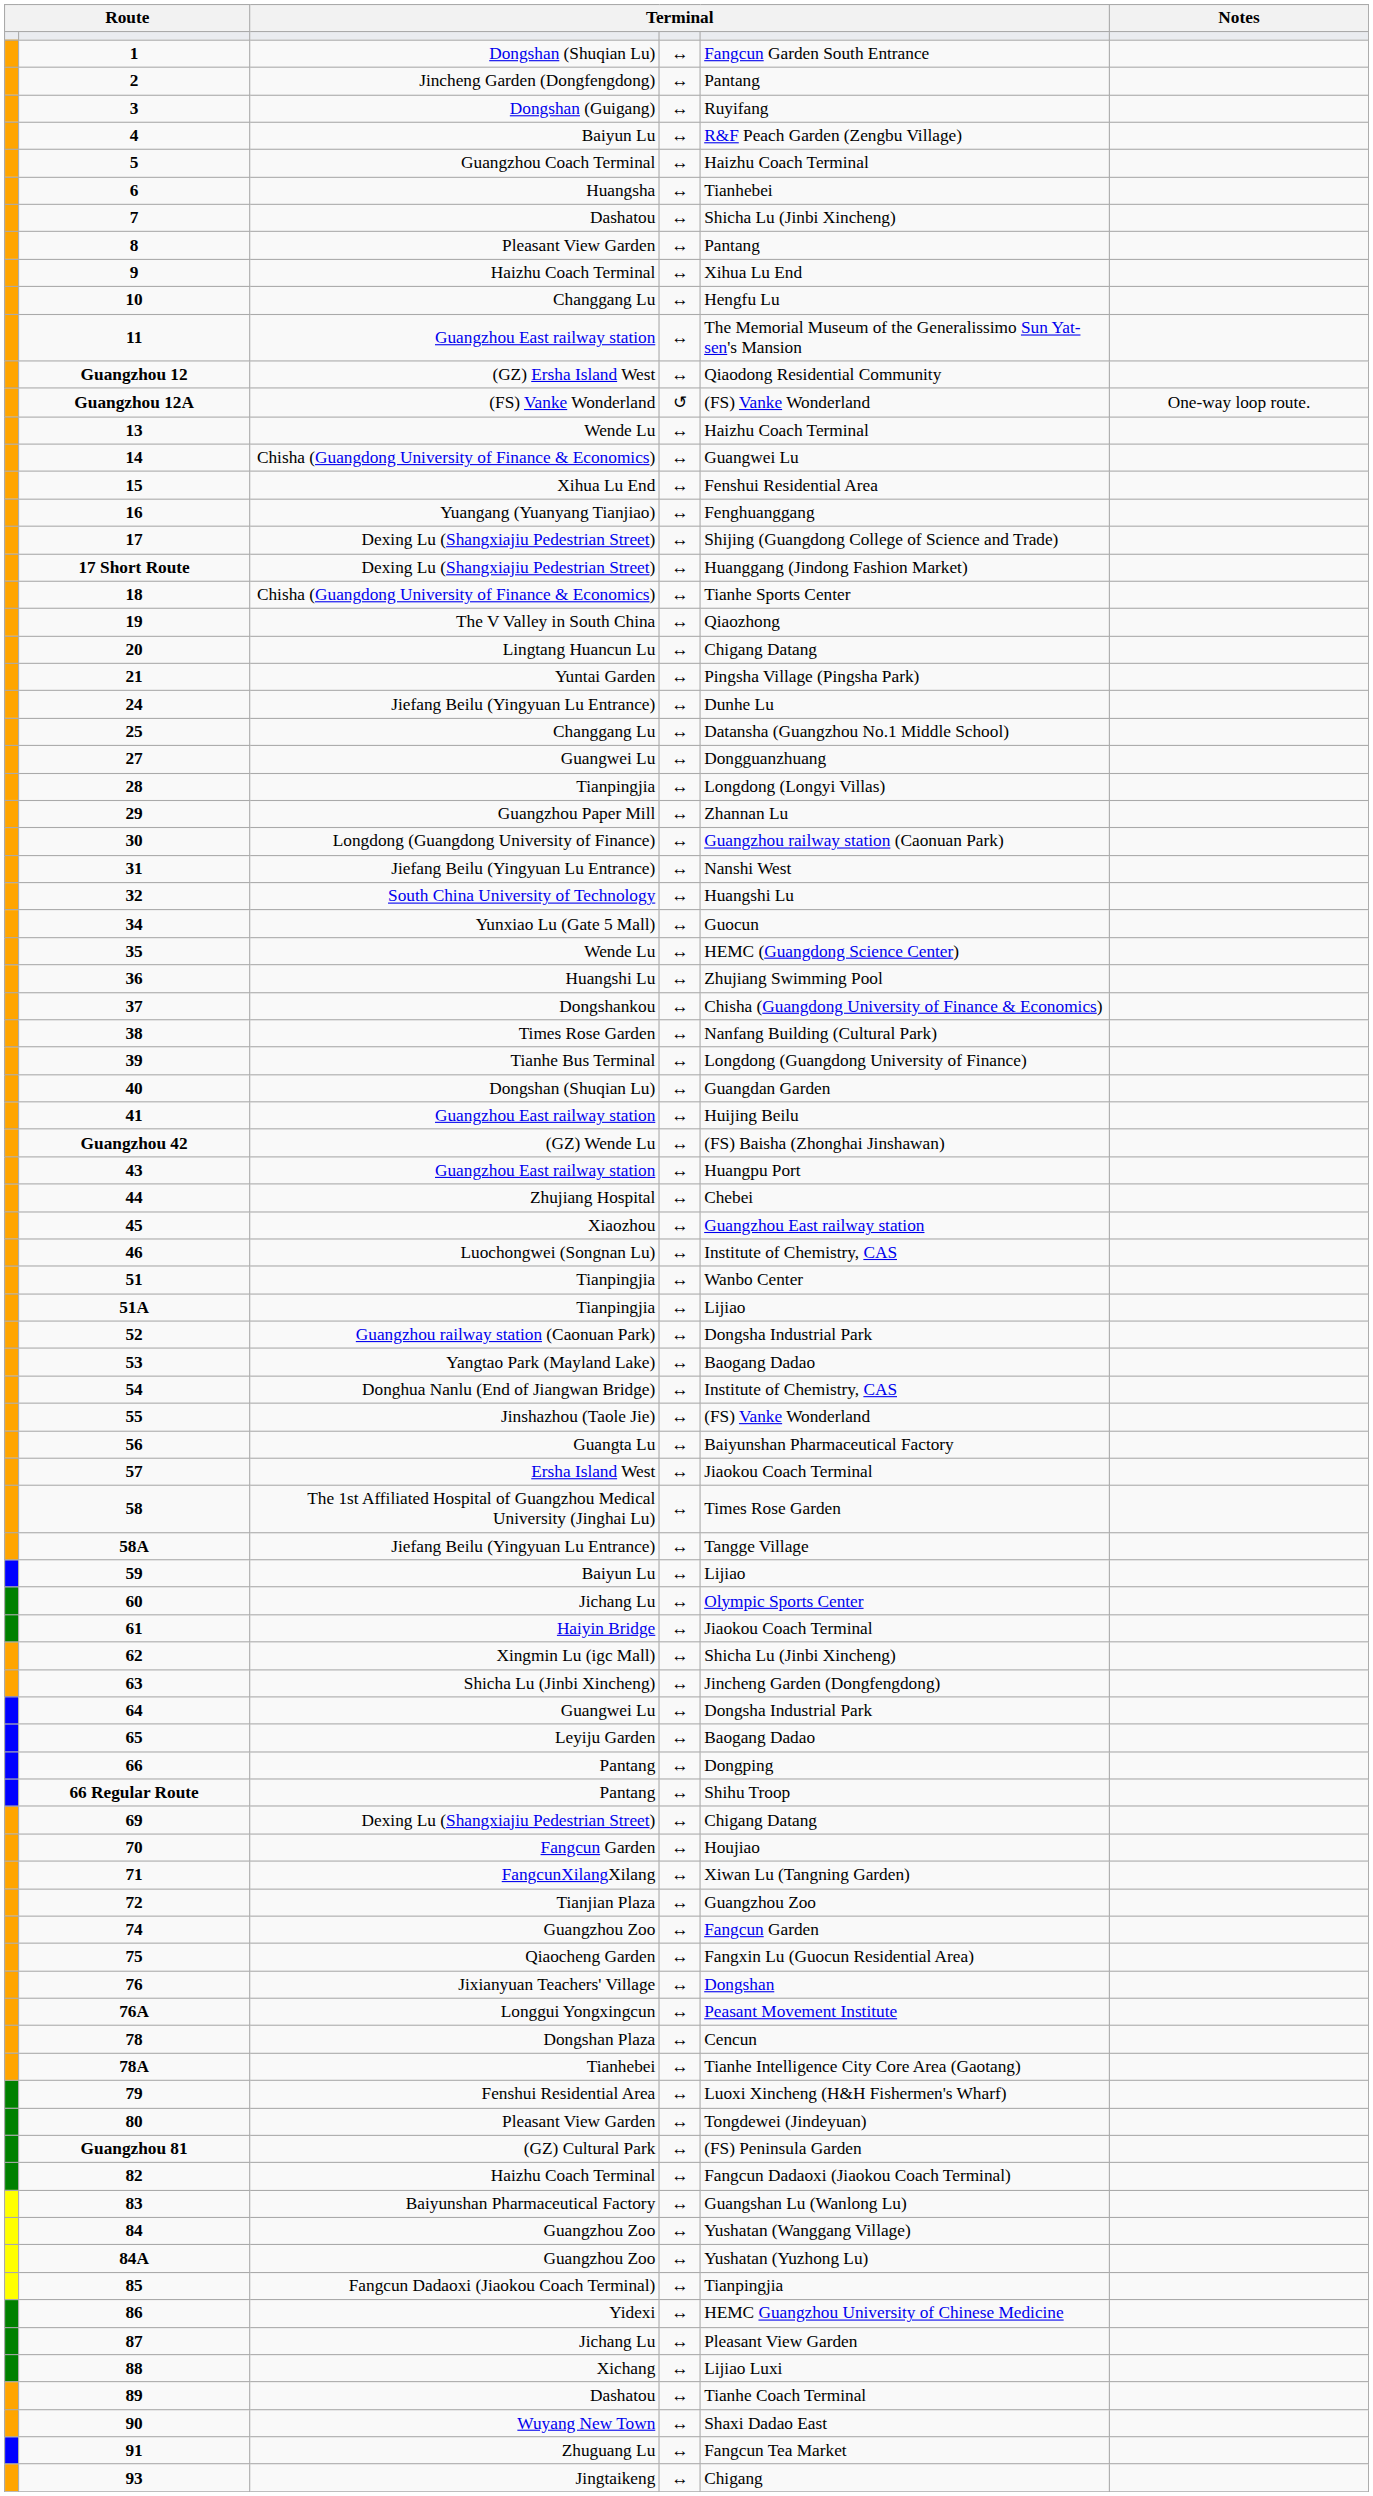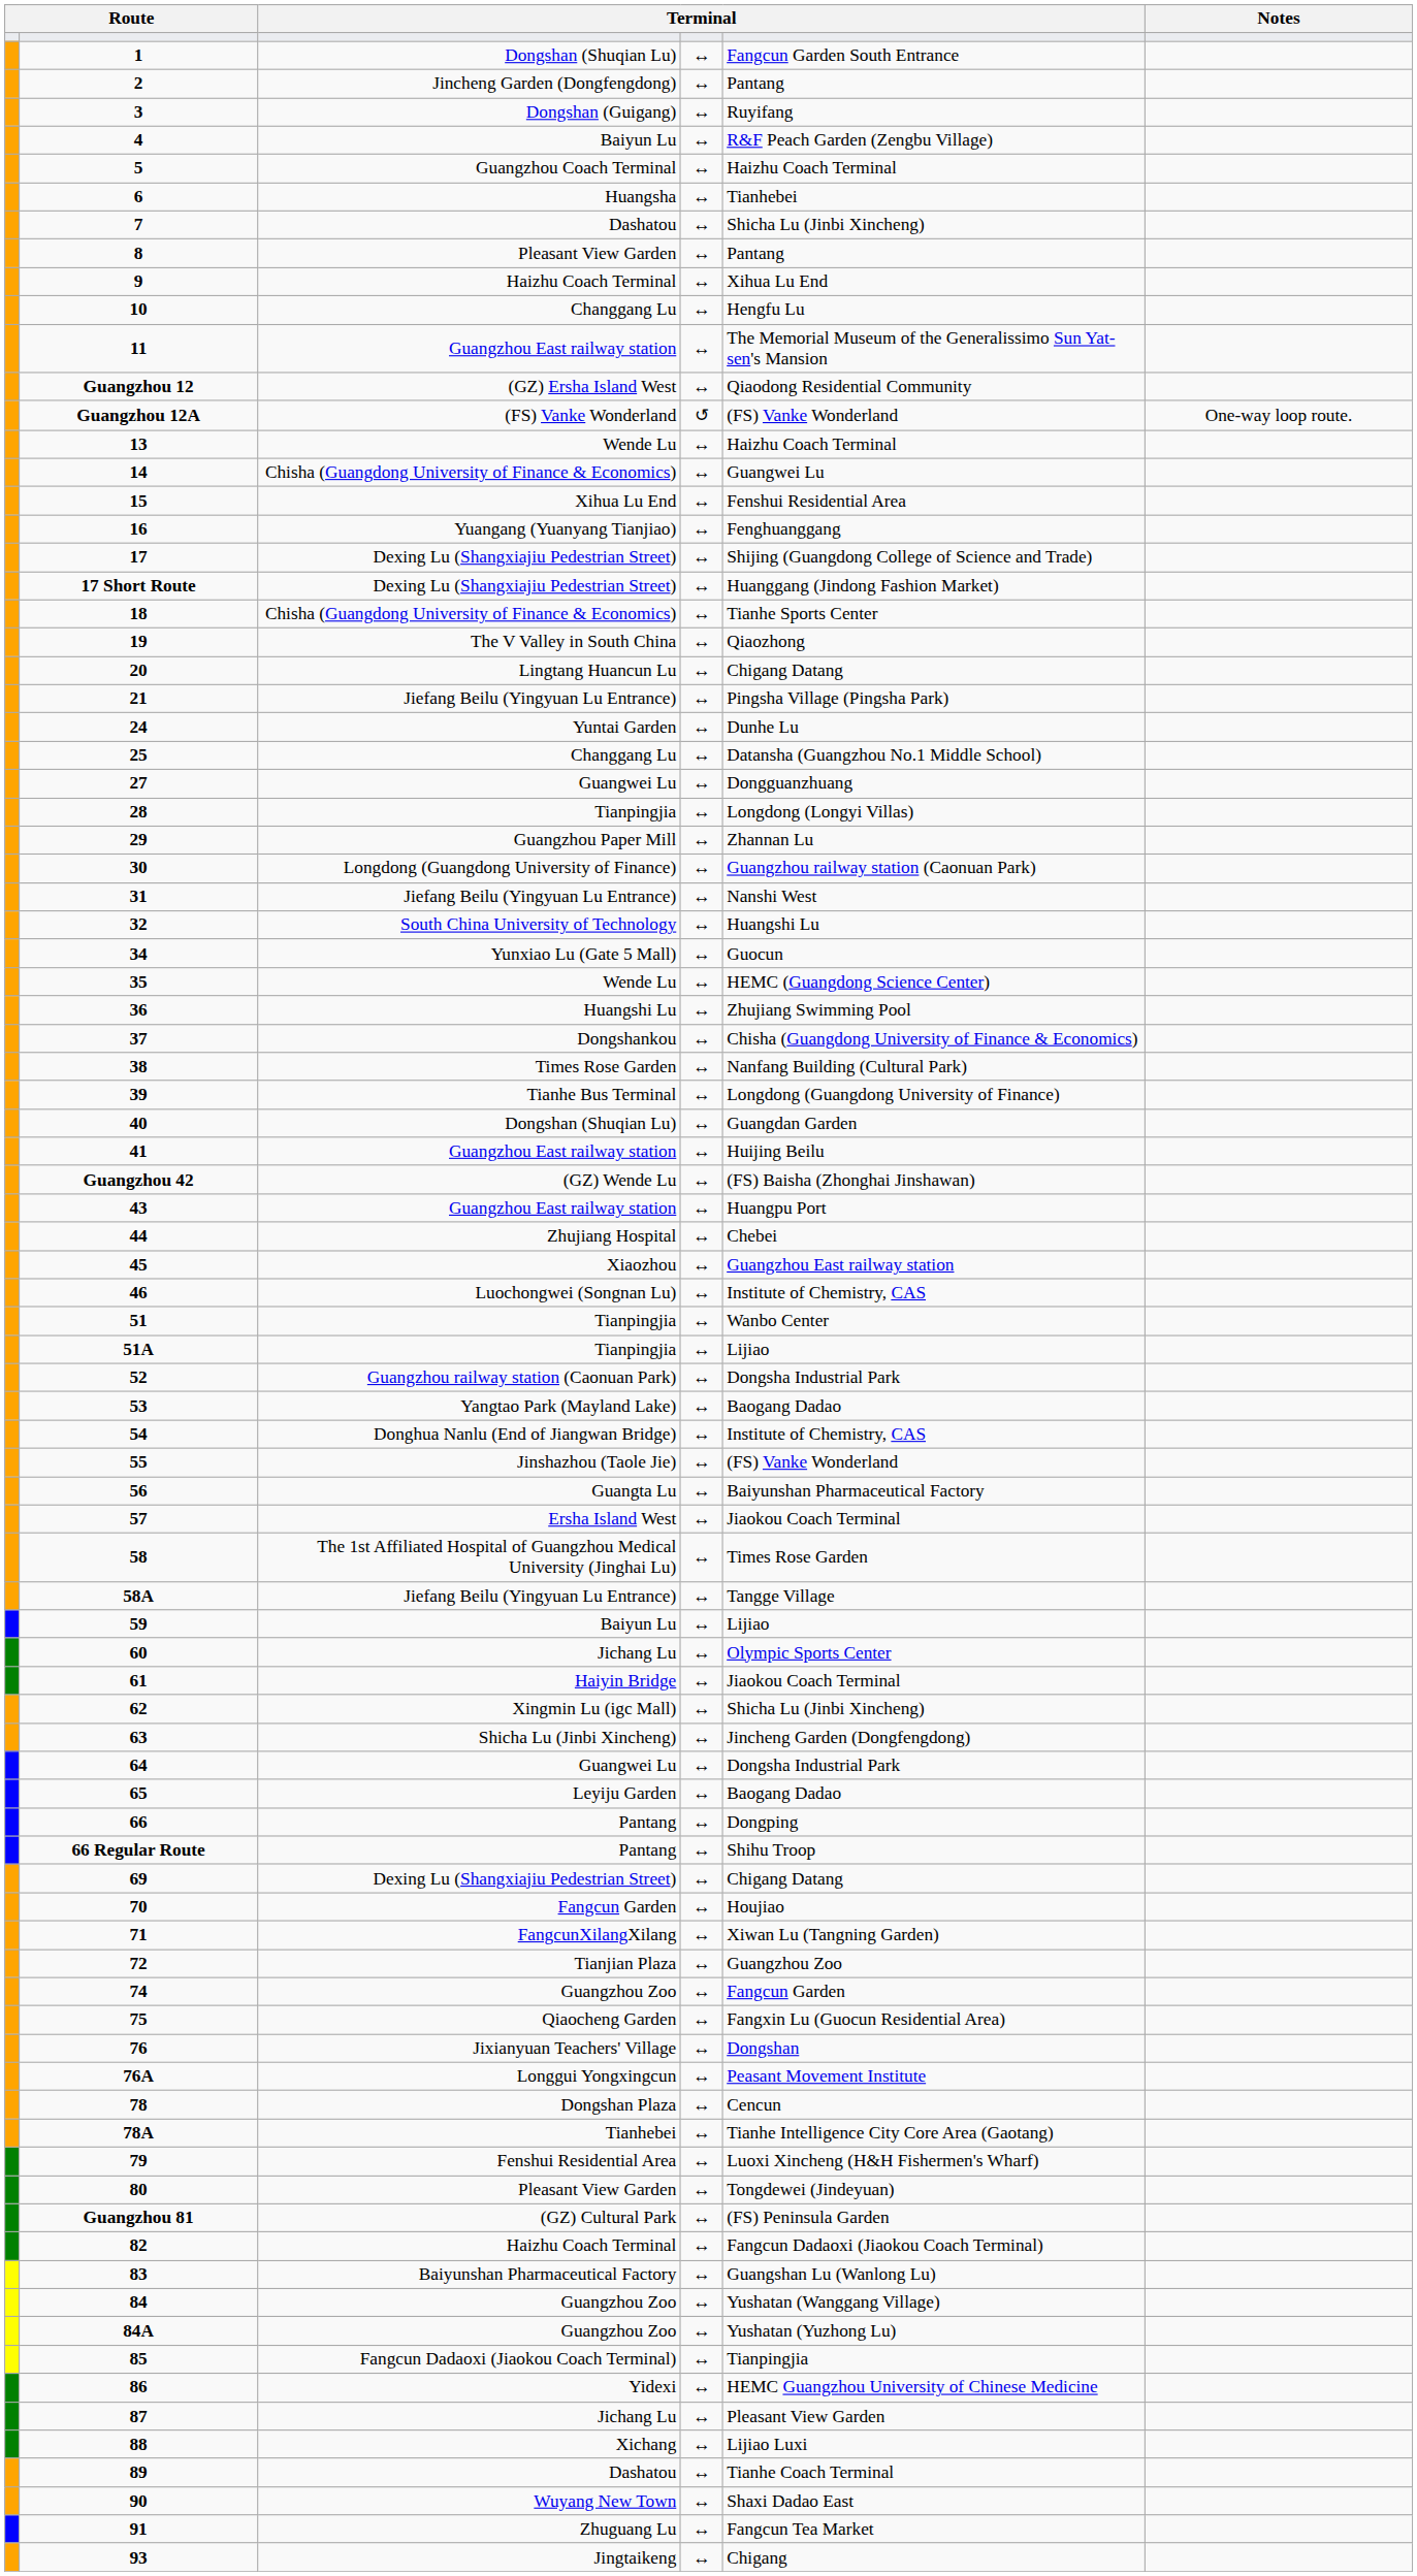21 | column 3: Yuntai Garden -> Jiefang Beilu (Yingyuan Lu Entrance)
24 | column 3: Jiefang Beilu (Yingyuan Lu Entrance) -> Yuntai Garden
